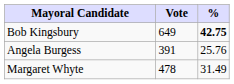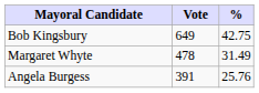Bob Kingsbury | %: bold -> normal
rows swapped: Margaret Whyte <-> Angela Burgess
